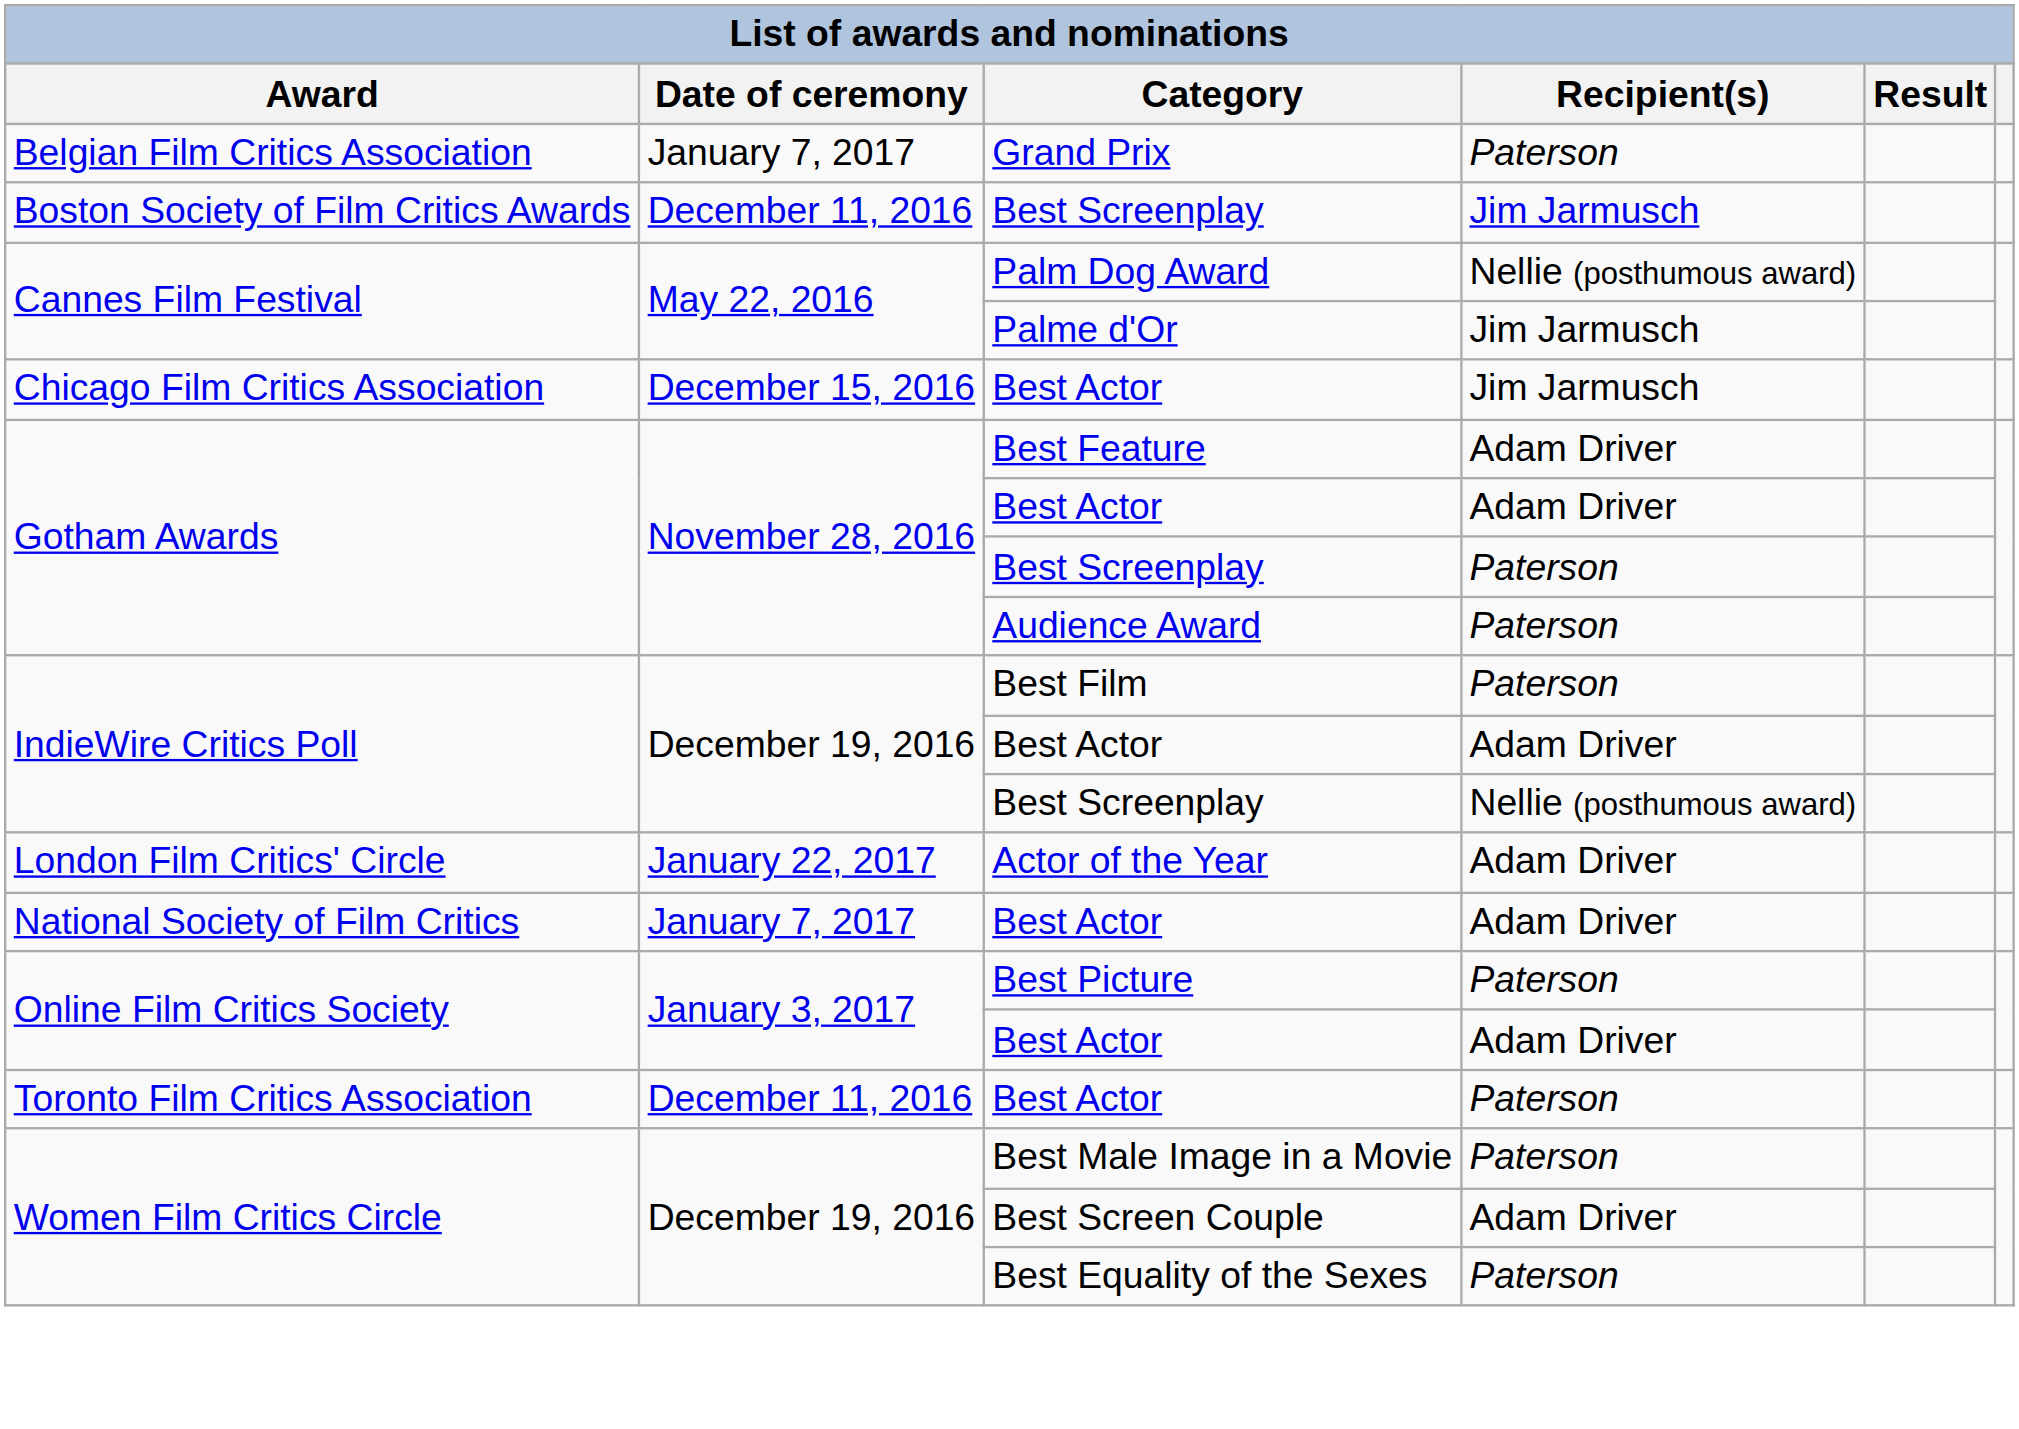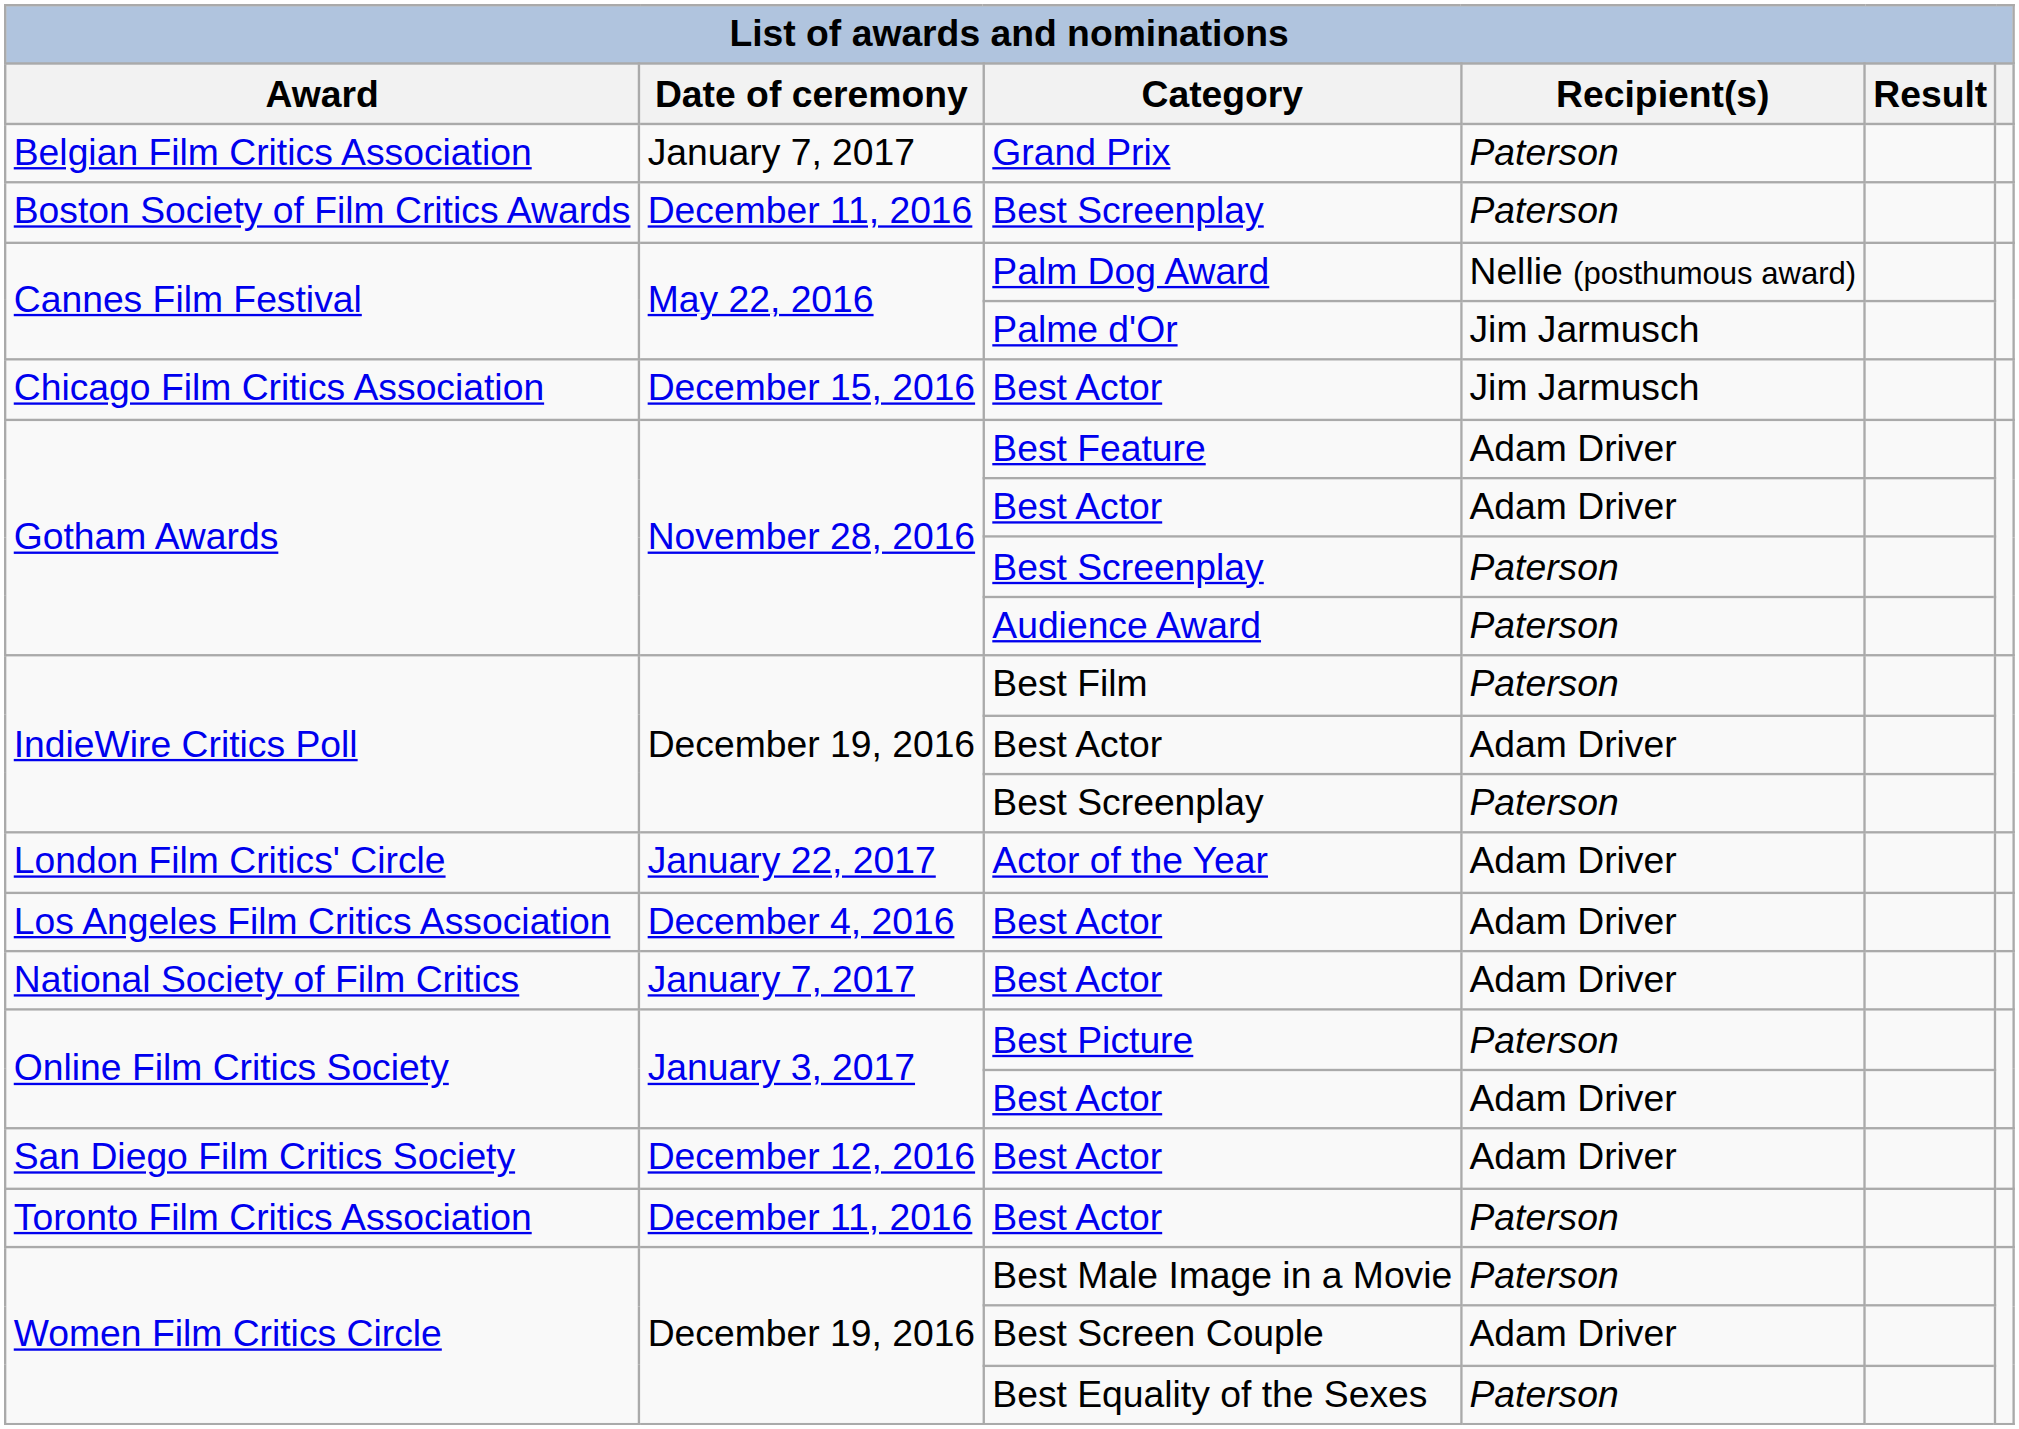Boston Society of Film Critics Awards | Recipient(s): Jim Jarmusch -> Paterson
IndieWire Critics Poll / Best Screenplay | Recipient(s): Nellie (posthumous award) -> Paterson
+ row: Los Angeles Film Critics Association | December 4, 2016 | Best Actor | Adam Driver
+ row: San Diego Film Critics Society | December 12, 2016 | Best Actor | Adam Driver
